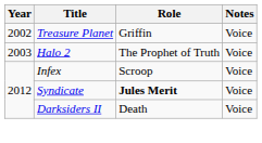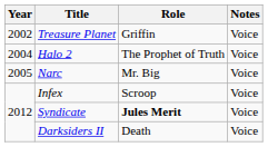Halo 2 | Year: 2003 -> 2004
+ row: 2005 | Narc | Mr. Big | Voice
